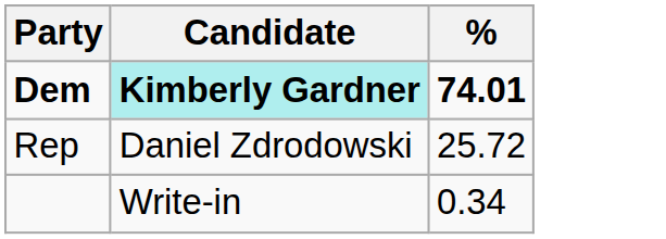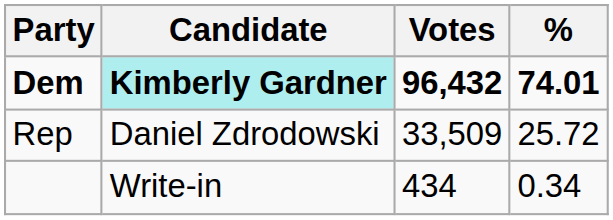+ column: Votes | 96,432 | 33,509 | 434
